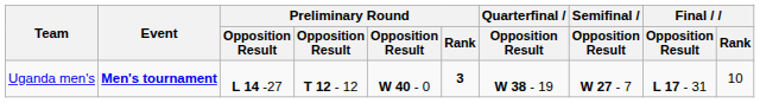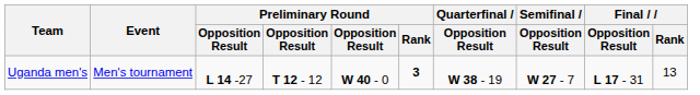Uganda men's | Event: bold -> normal
Uganda men's | Final / Rank: 10 -> 13
